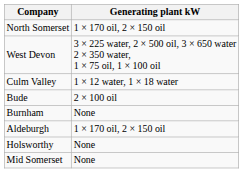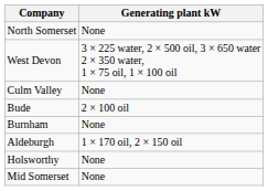North Somerset | Generating plant kW: 1 × 170 oil, 2 × 150 oil -> None
Culm Valley | Generating plant kW: 1 × 12 water, 1 × 18 water -> None
